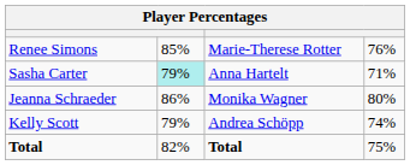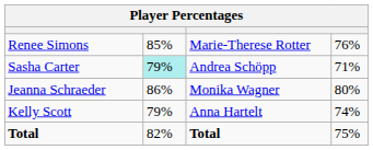Sasha Carter | column 3: Anna Hartelt -> Andrea Schöpp
Kelly Scott | column 3: Andrea Schöpp -> Anna Hartelt
